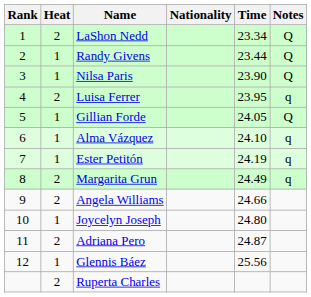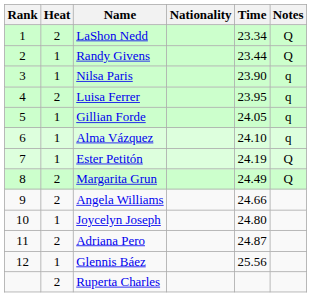Nilsa Paris | Notes: Q -> q
Gillian Forde | Notes: Q -> q
Ester Petitón | Notes: q -> Q
Margarita Grun | Notes: q -> Q
